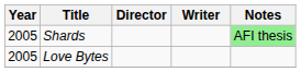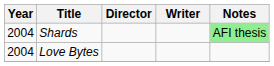Shards | Year: 2005 -> 2004
Love Bytes | Year: 2005 -> 2004
